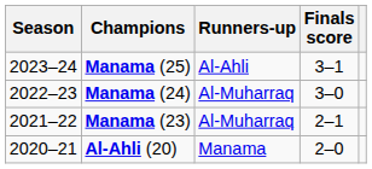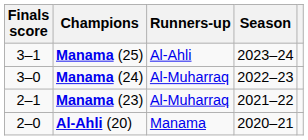columns swapped: Season <-> Finals score
